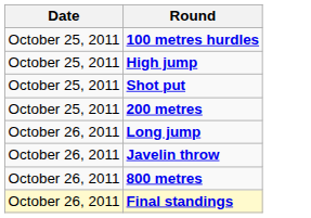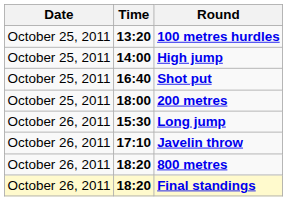+ column: Time | 13:20 | 14:00 | 16:40 | 18:00 | 15:30 | 17:10 | 18:20 | 18:20
